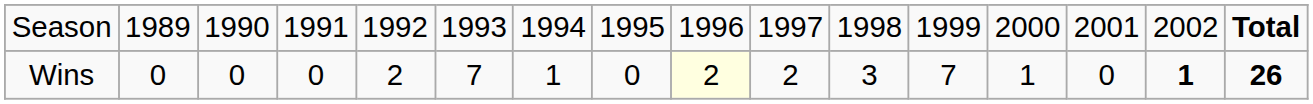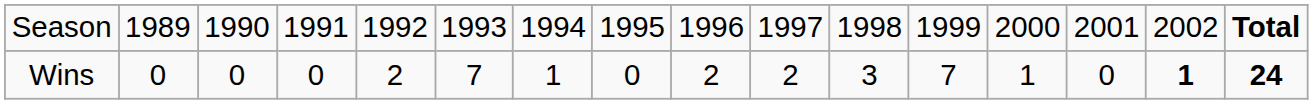Wins | column 9: lightyellow background -> no background
Wins | column 16: 26 -> 24
